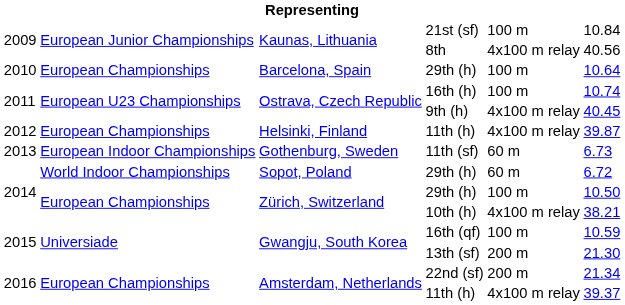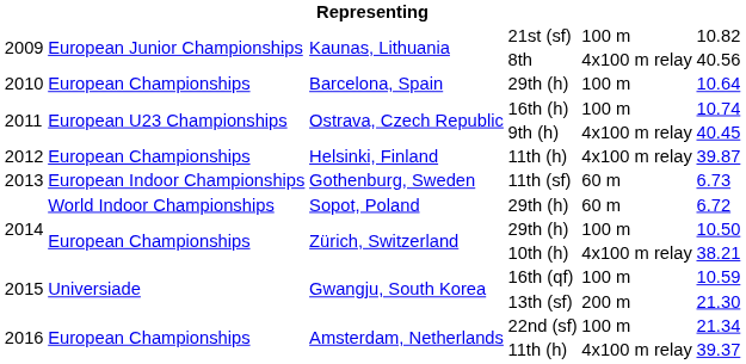21st (sf) | column 6: 10.84 -> 10.82
22nd (sf) | column 5: 200 m -> 100 m
